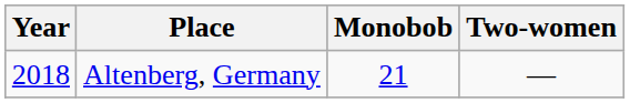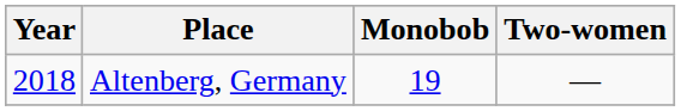Altenberg, Germany | Monobob: 21 -> 19
